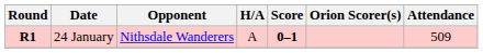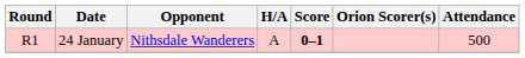24 January | Round: bold -> normal
24 January | Attendance: 509 -> 500
